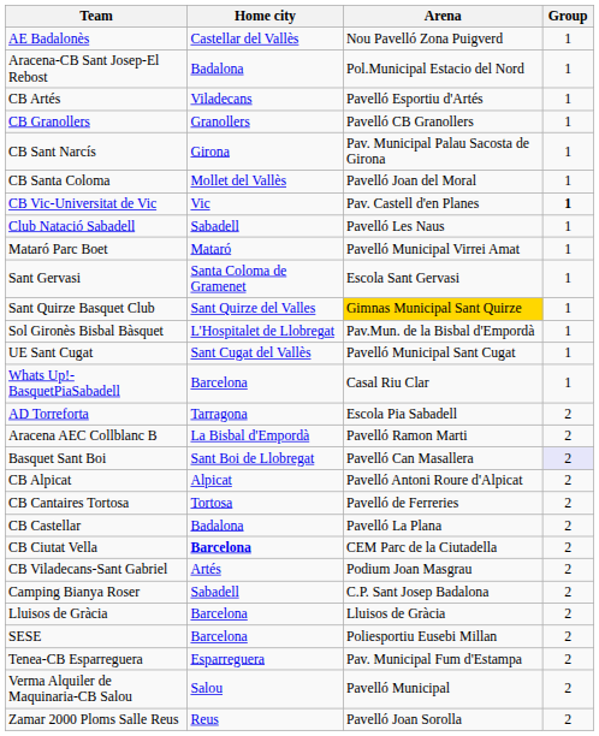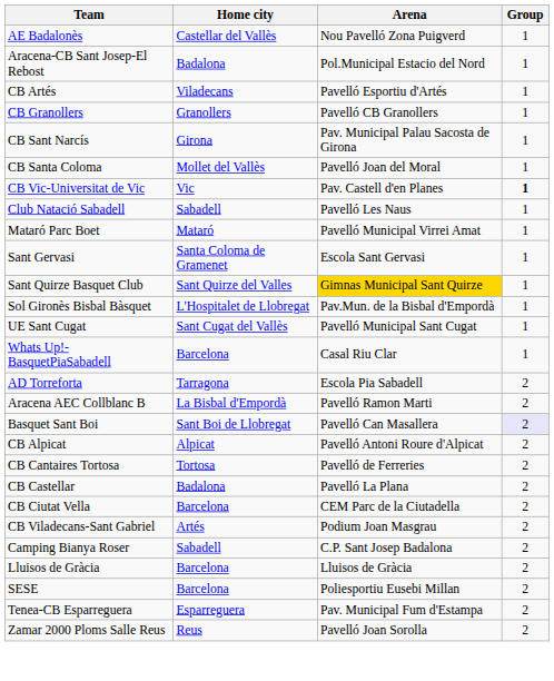CB Ciutat Vella | Home city: bold -> normal
- row: Verma Alquiler de Maquinaria-CB Salou | Salou | Pavelló Municipal | 2
